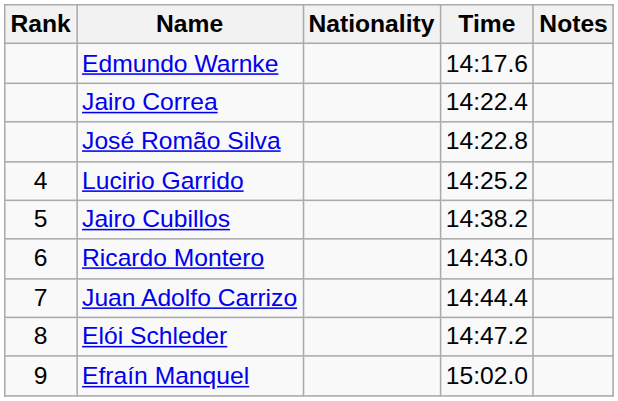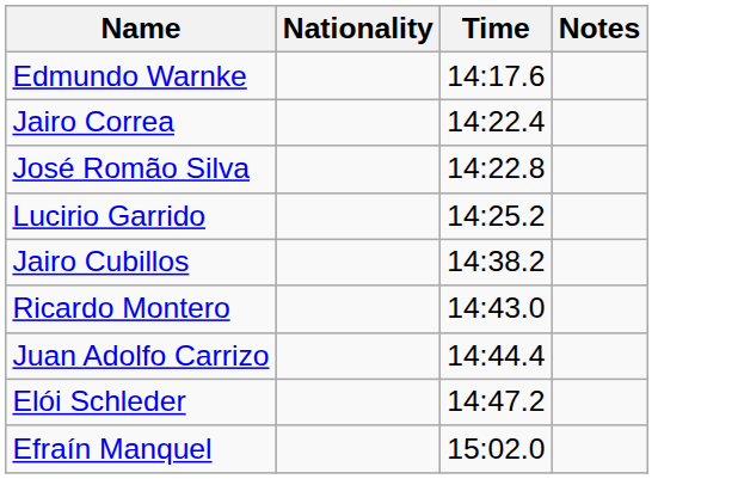- column: Rank | 4 | 5 | 6 | 7 | 8 | 9
